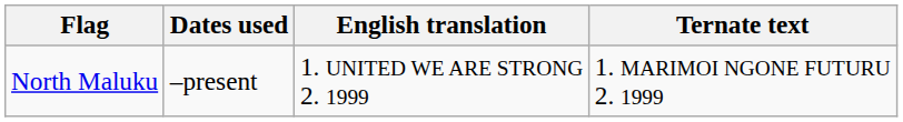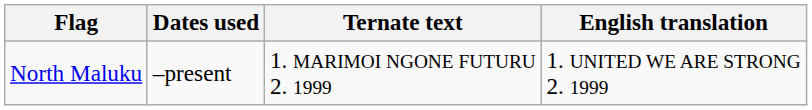columns swapped: Ternate text <-> English translation
